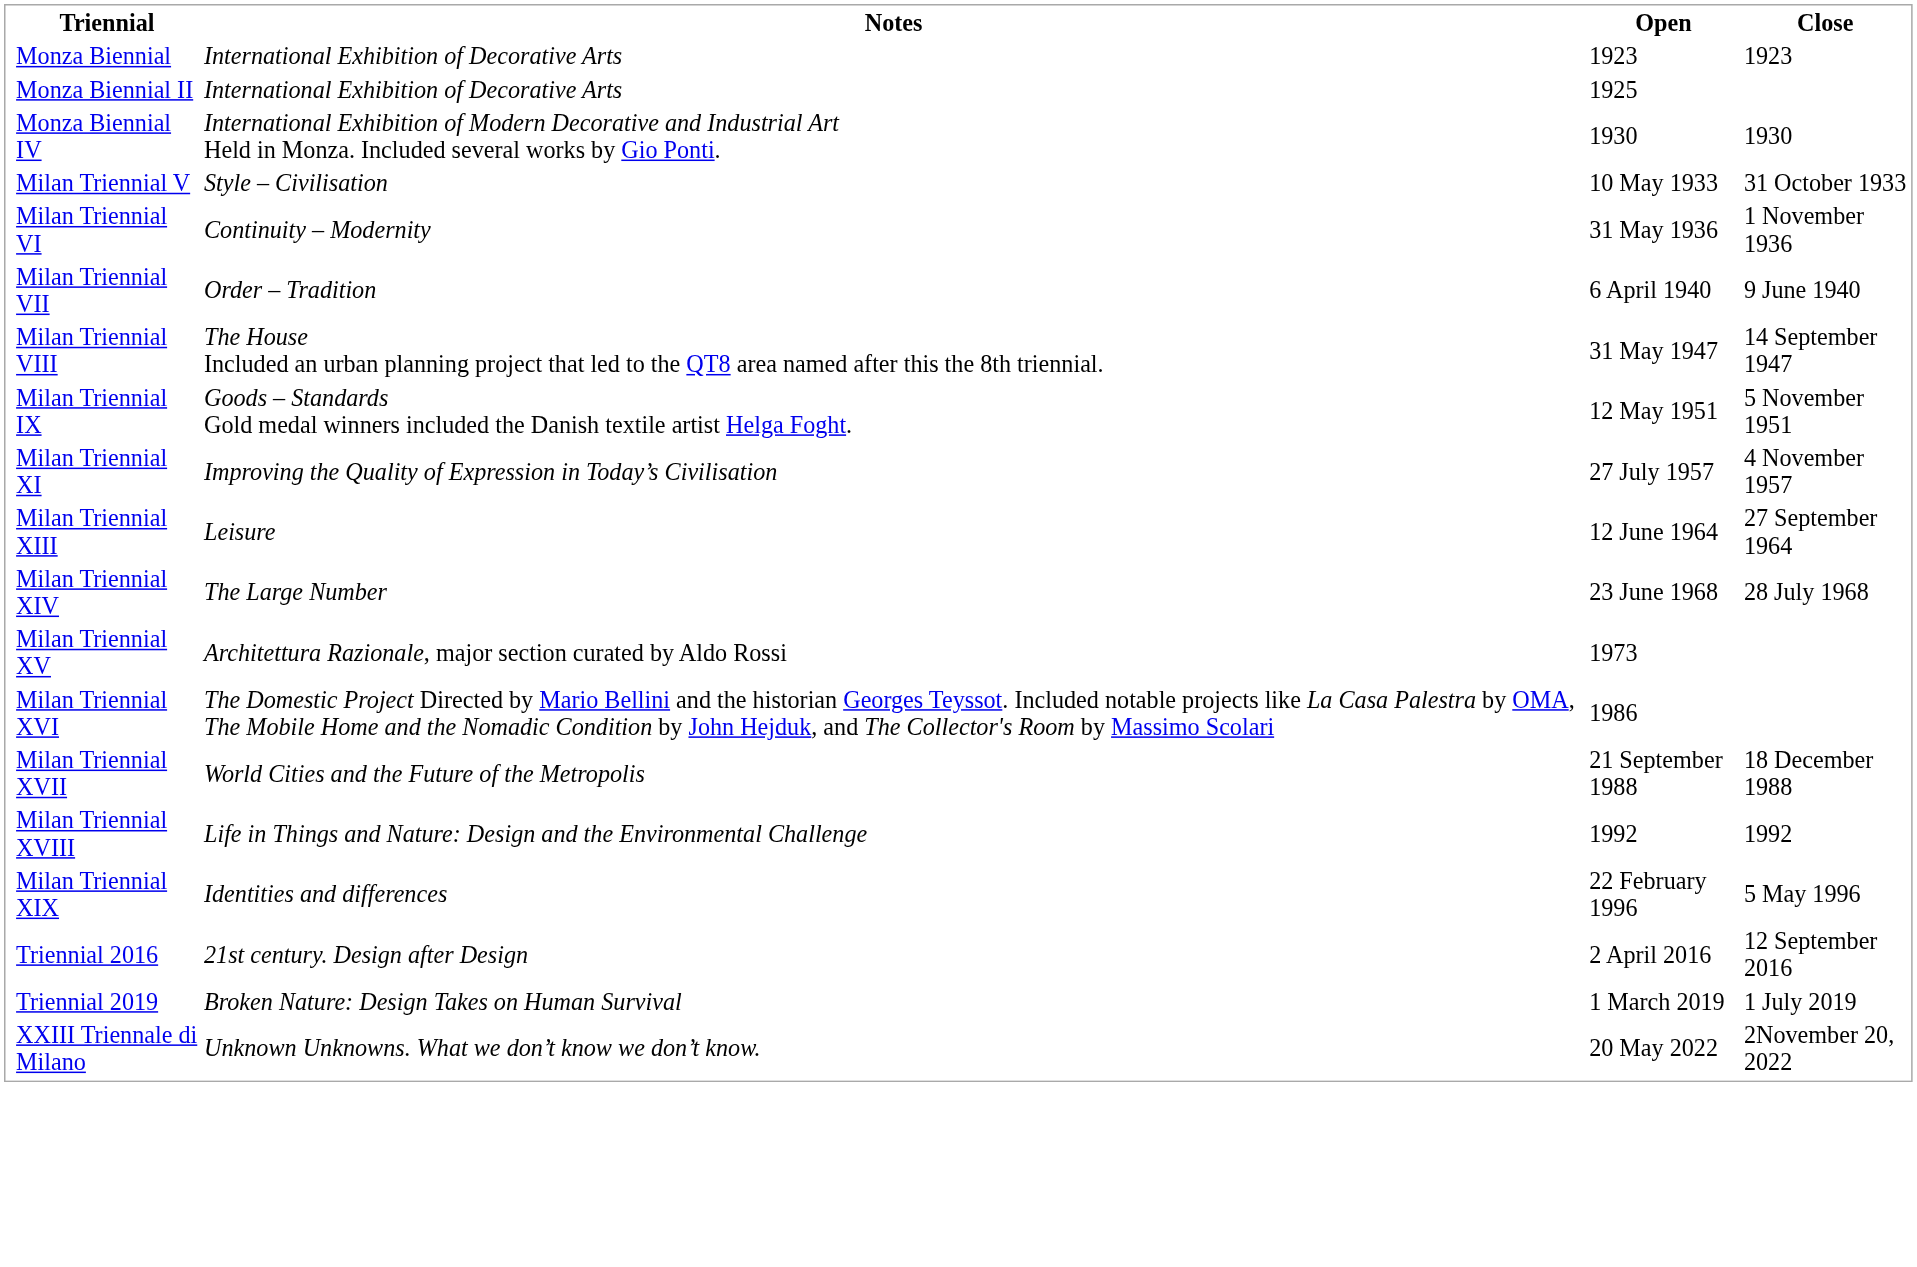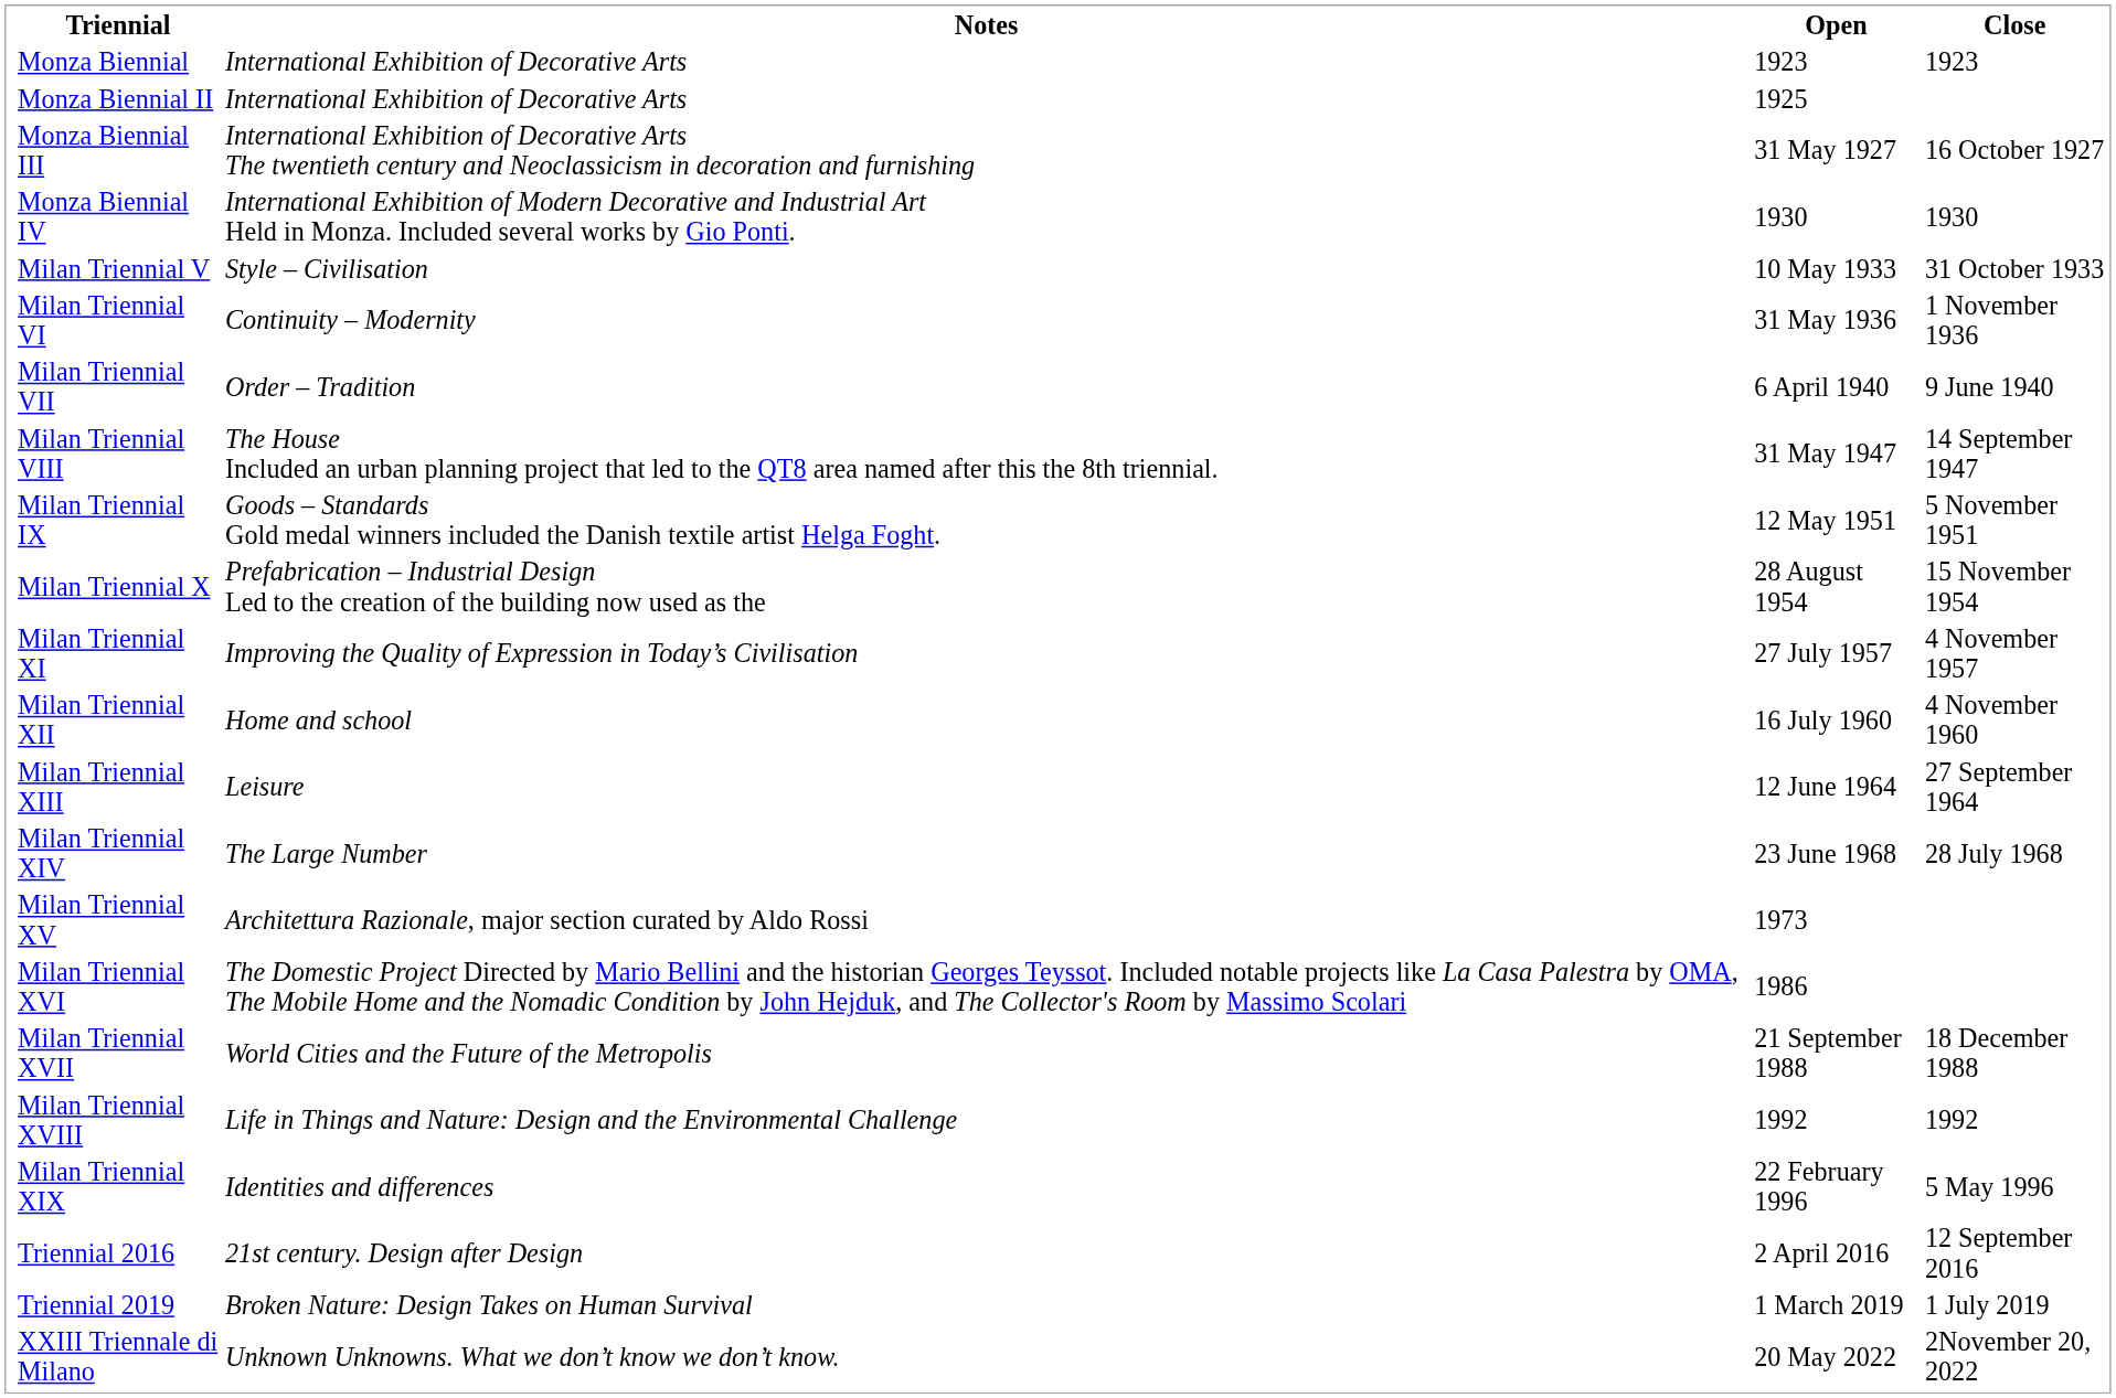+ row: Monza Biennial III | International Exhibition of Decorative Arts The twentieth century and Neoclassicism in decoration and furnishing | 31 May 1927 | 16 October 1927
+ row: Milan Triennial X | Prefabrication – Industrial Design Led to the creation of the building now used as the | 28 August 1954 | 15 November 1954
+ row: Milan Triennial XII | Home and school | 16 July 1960 | 4 November 1960
